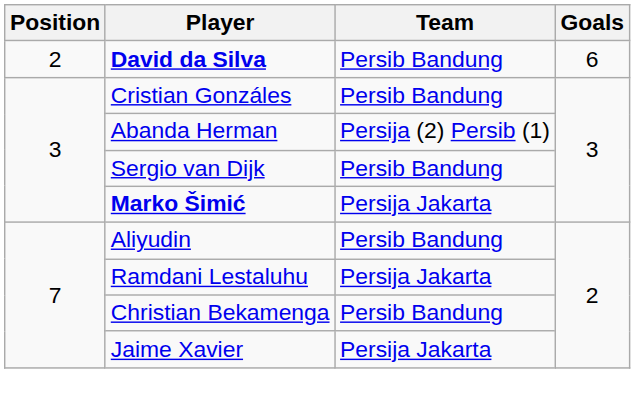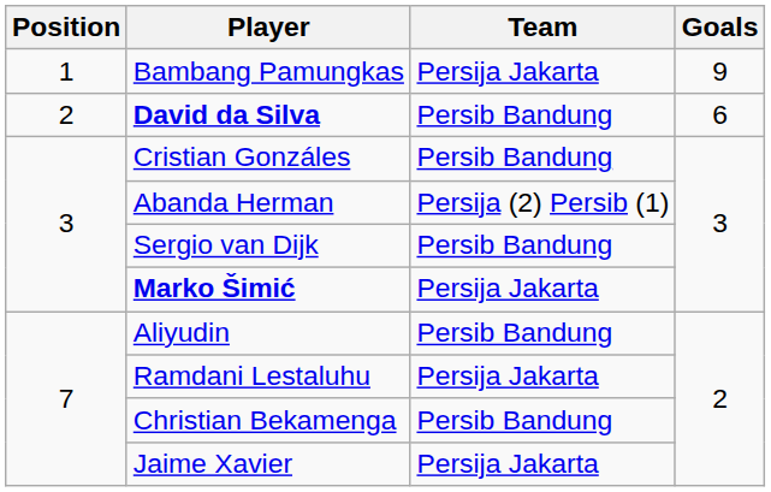+ row: 1 | Bambang Pamungkas | Persija Jakarta | 9
